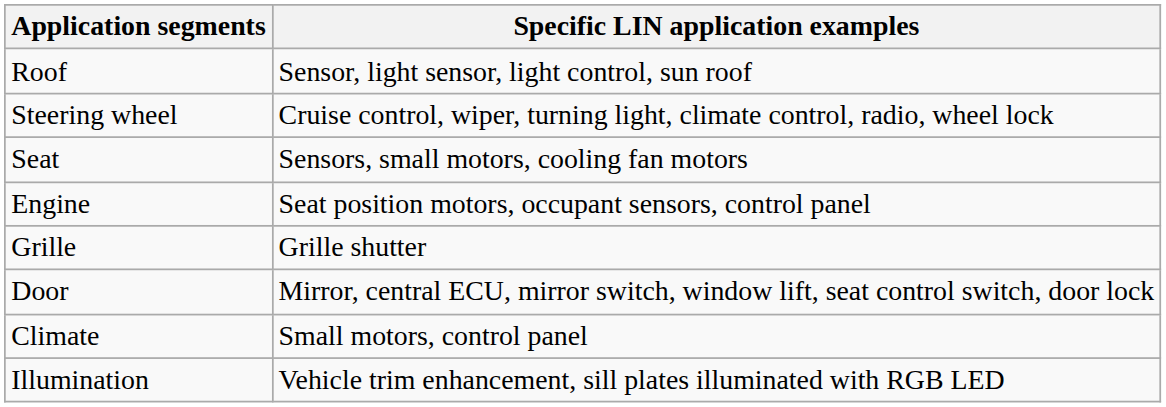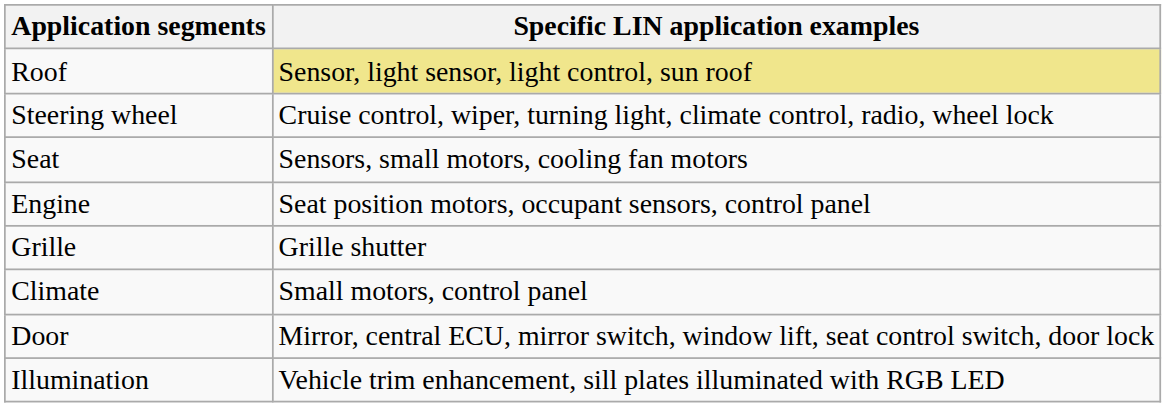Roof | Specific LIN application examples: no background -> khaki background
rows swapped: Climate <-> Door
